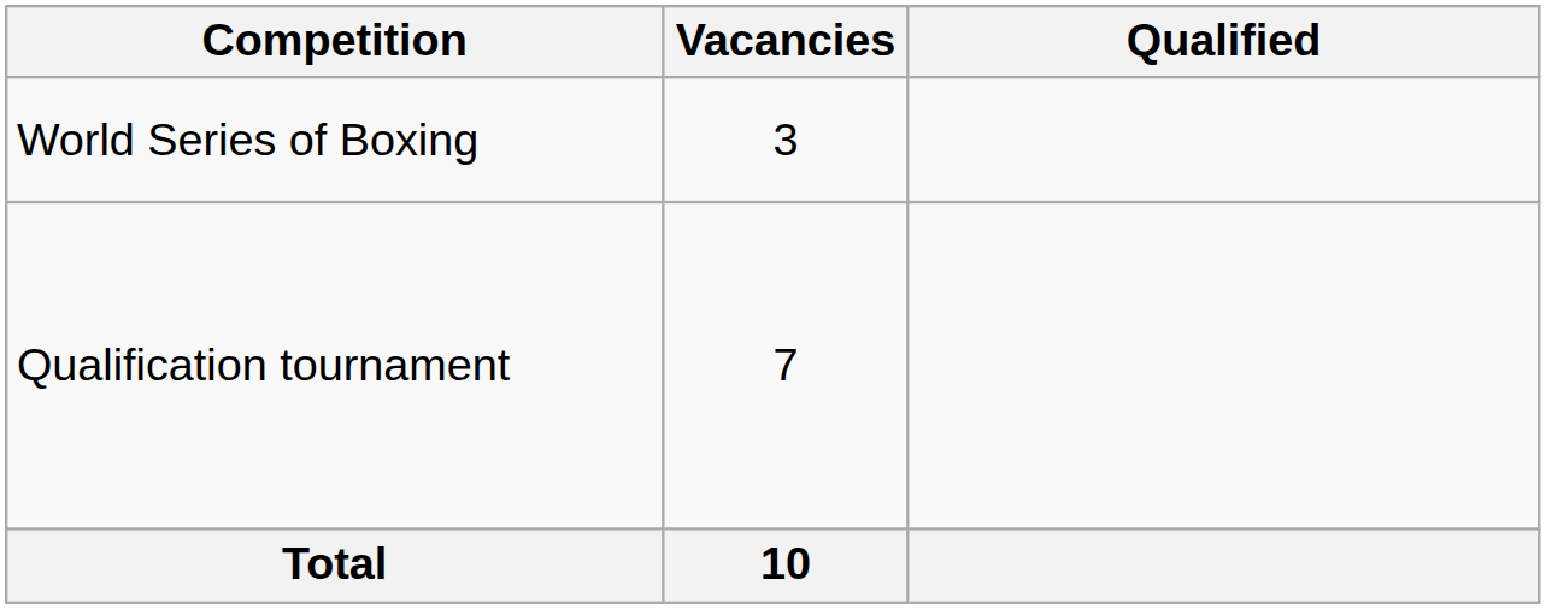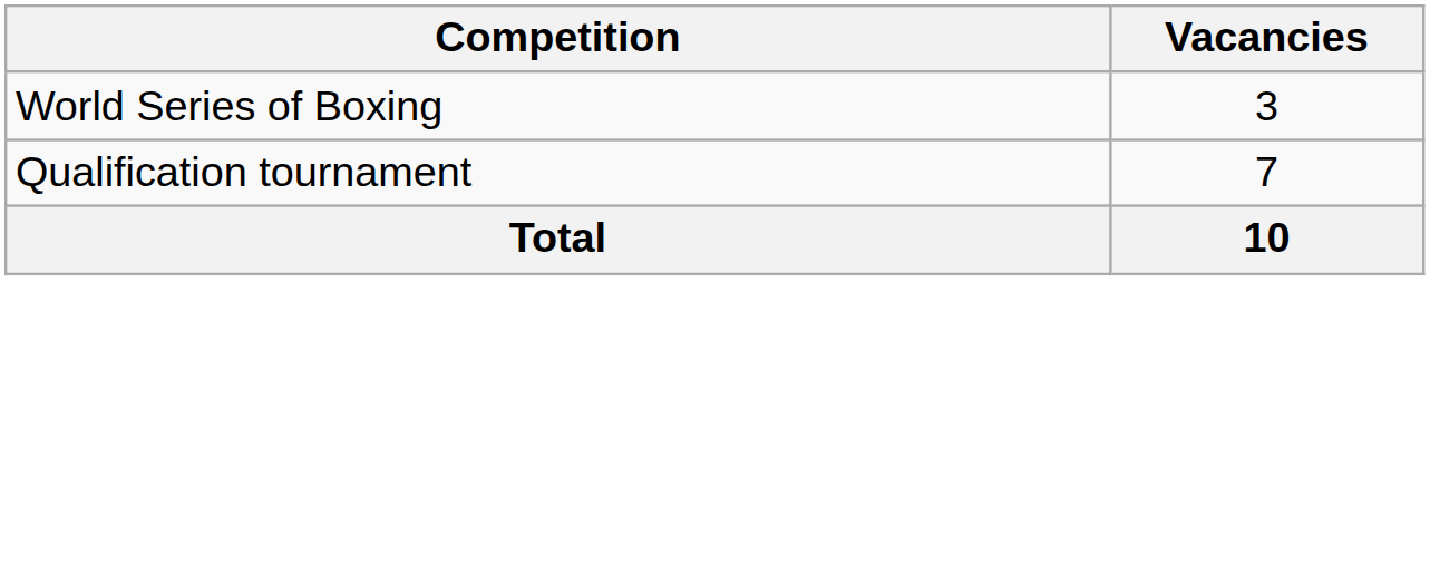- column: Qualified
